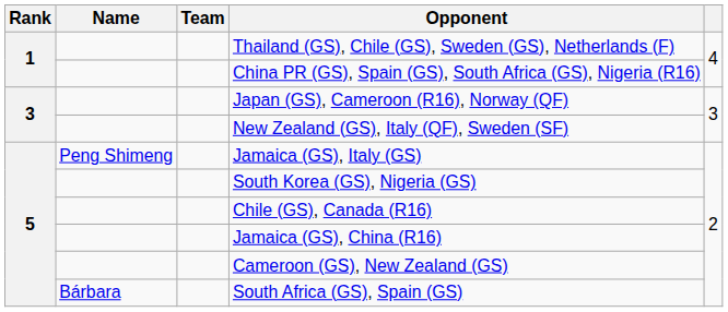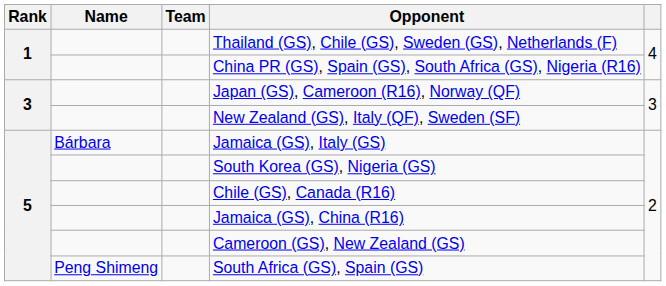Jamaica (GS), Italy (GS) | Name: Peng Shimeng -> Bárbara
South Africa (GS), Spain (GS) | Name: Bárbara -> Peng Shimeng
